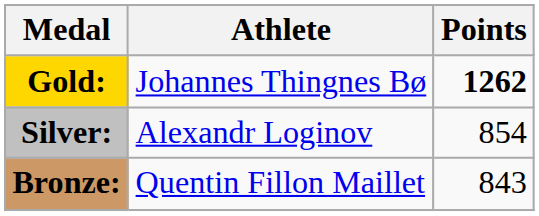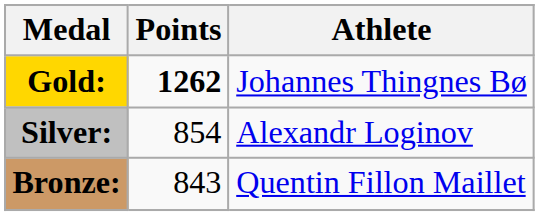columns swapped: Athlete <-> Points
